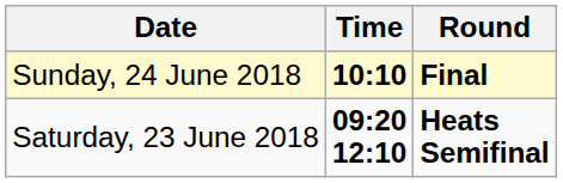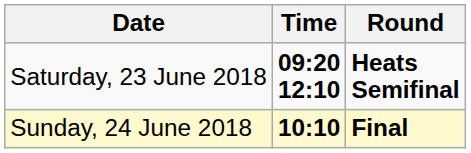rows swapped: Saturday, 23 June 2018 <-> Sunday, 24 June 2018
